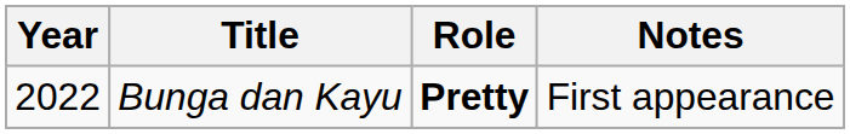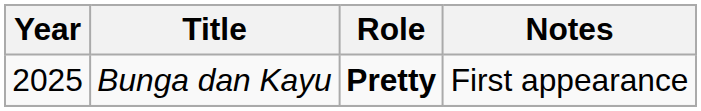Bunga dan Kayu | Year: 2022 -> 2025
